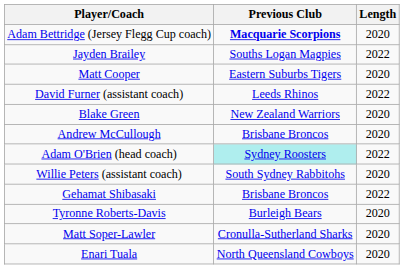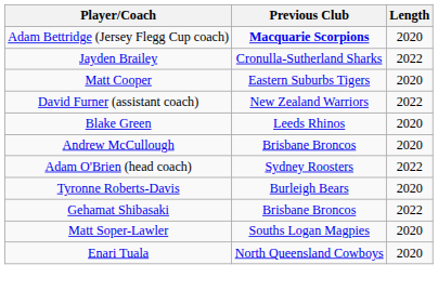Jayden Brailey | Previous Club: Souths Logan Magpies -> Cronulla-Sutherland Sharks
David Furner (assistant coach) | Previous Club: Leeds Rhinos -> New Zealand Warriors
Blake Green | Previous Club: New Zealand Warriors -> Leeds Rhinos
Adam O'Brien (head coach) | Previous Club: paleturquoise background -> no background
- row: Willie Peters (assistant coach) | South Sydney Rabbitohs | 2020
rows swapped: Tyronne Roberts-Davis <-> Gehamat Shibasaki
Matt Soper-Lawler | Previous Club: Cronulla-Sutherland Sharks -> Souths Logan Magpies
